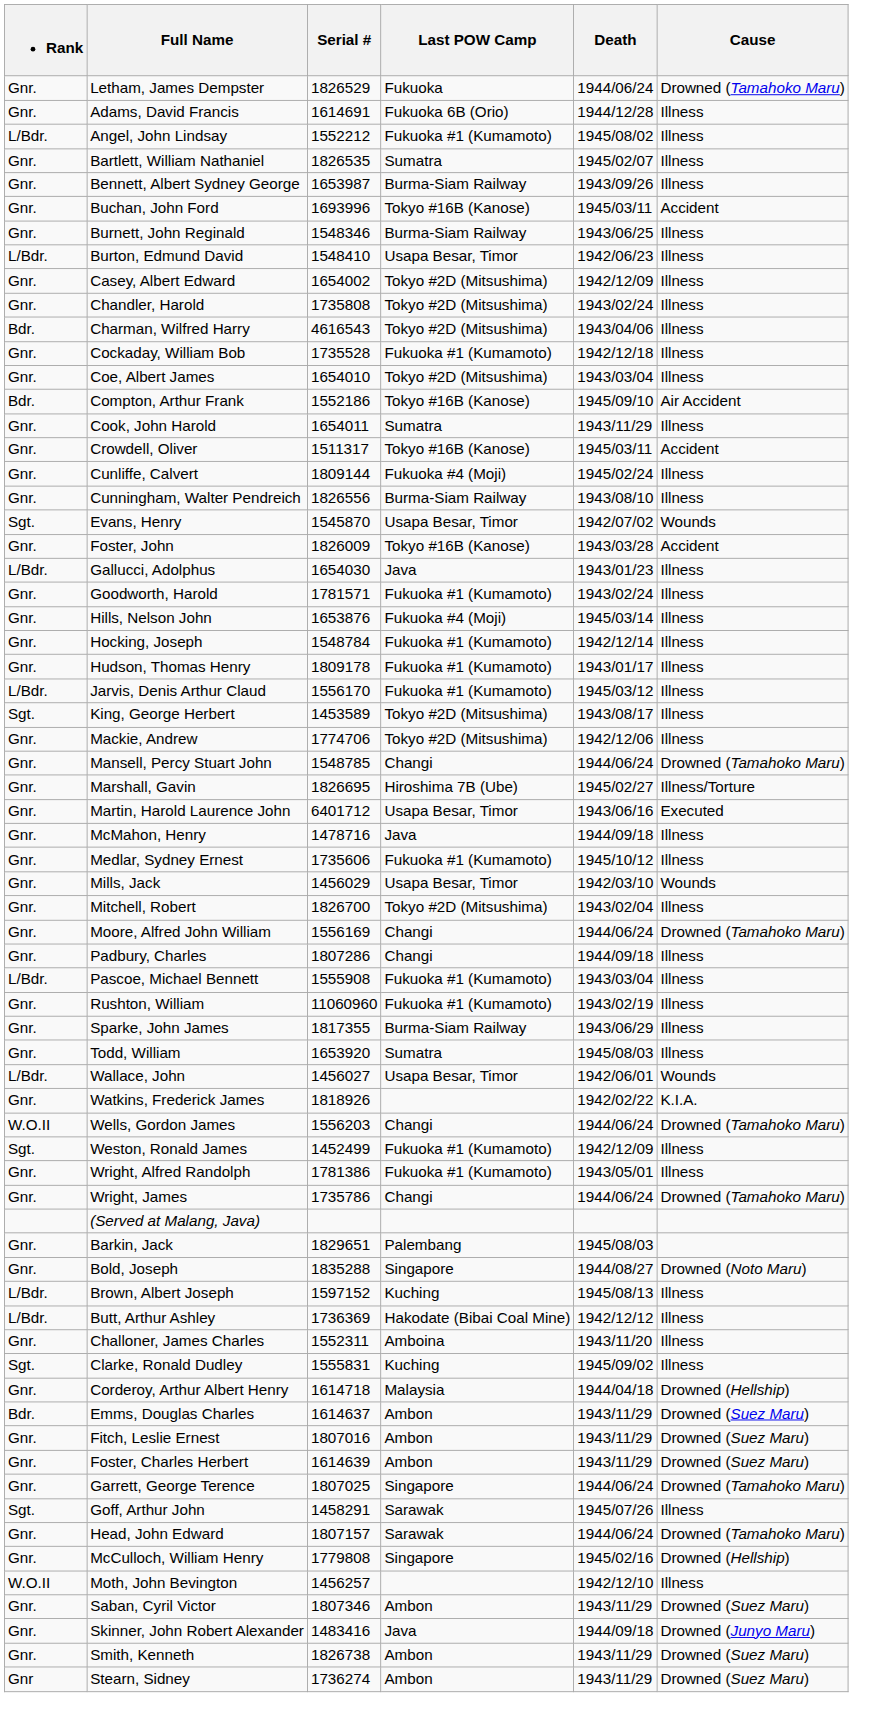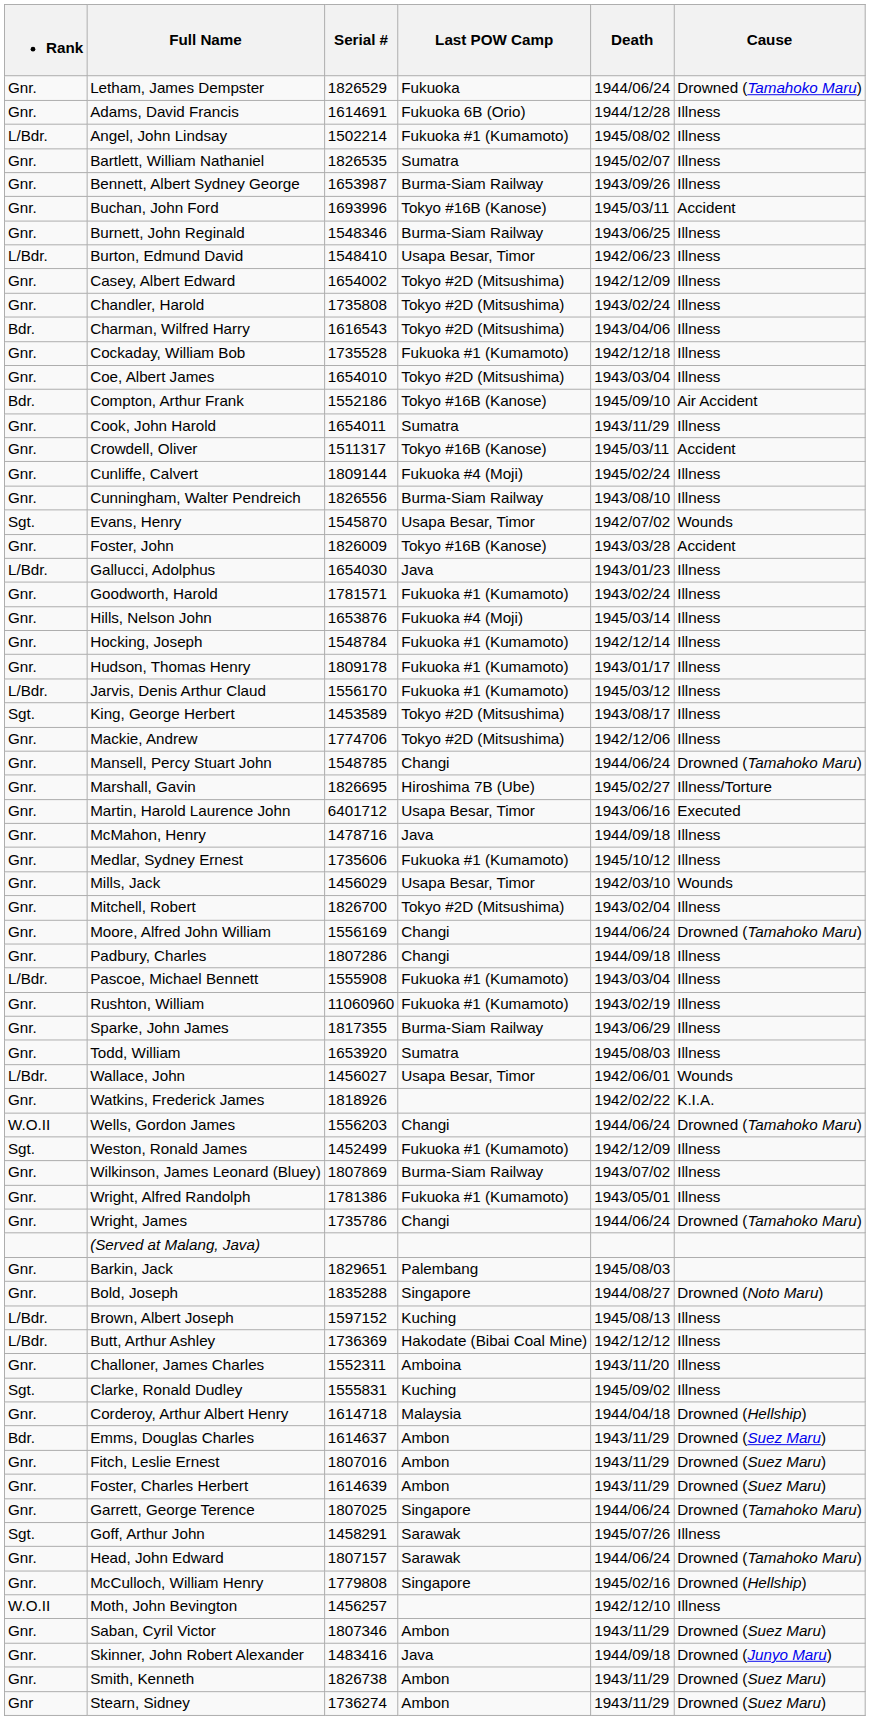Angel, John Lindsay | Serial #: 1552212 -> 1502214
Charman, Wilfred Harry | Serial #: 4616543 -> 1616543
+ row: Gnr. | Wilkinson, James Leonard (Bluey) | 1807869 | Burma-Siam Railway | 1943/07/02 | Illness
